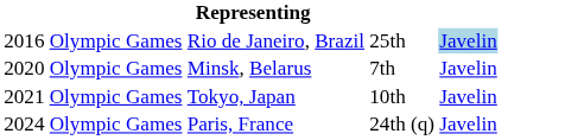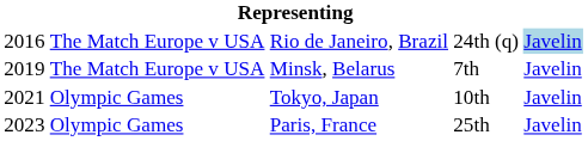Rio de Janeiro, Brazil | column 2: Olympic Games -> The Match Europe v USA
Rio de Janeiro, Brazil | column 4: 25th -> 24th (q)
Minsk, Belarus | column 1: 2020 -> 2019
Minsk, Belarus | column 2: Olympic Games -> The Match Europe v USA
Paris, France | column 1: 2024 -> 2023
Paris, France | column 4: 24th (q) -> 25th
